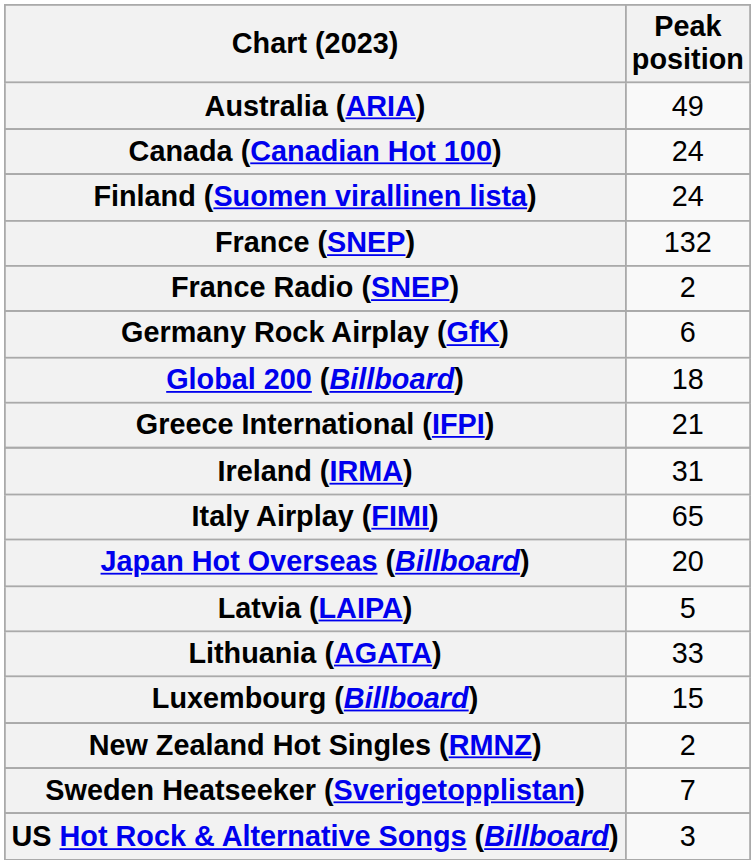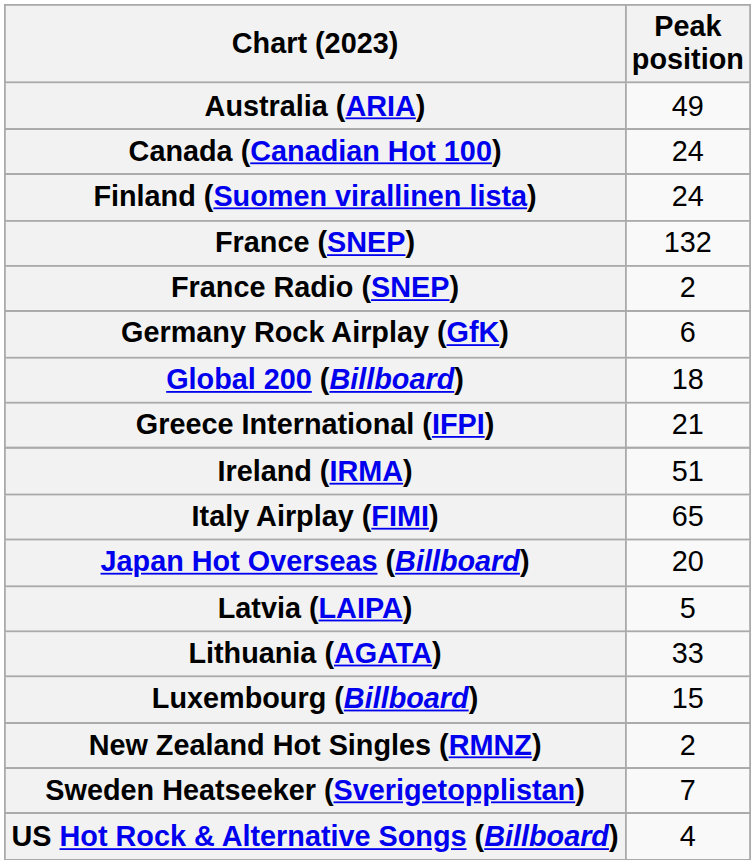Ireland (IRMA) | Peak position: 31 -> 51
US Hot Rock & Alternative Songs (Billboard) | Peak position: 3 -> 4
